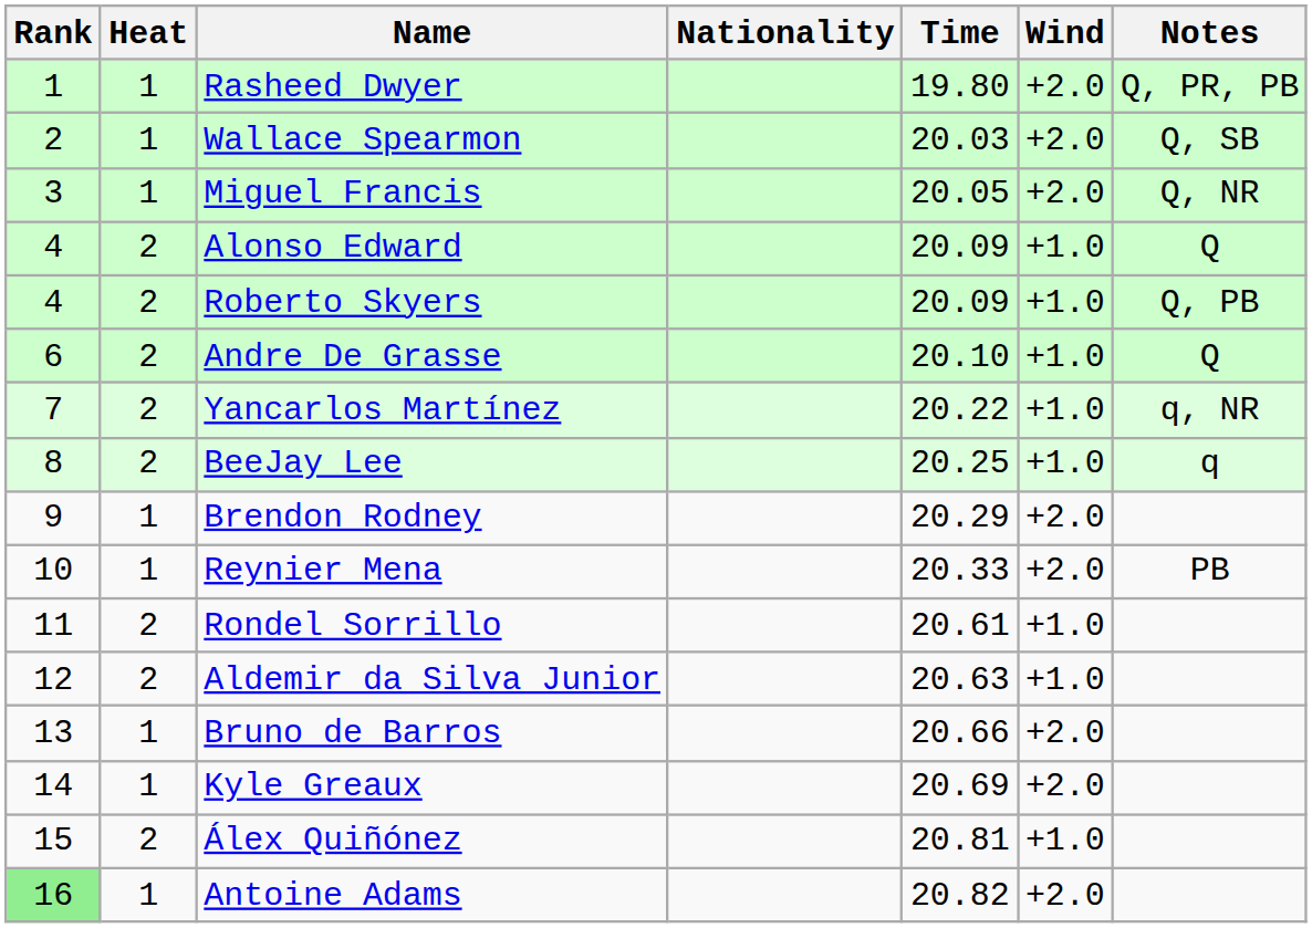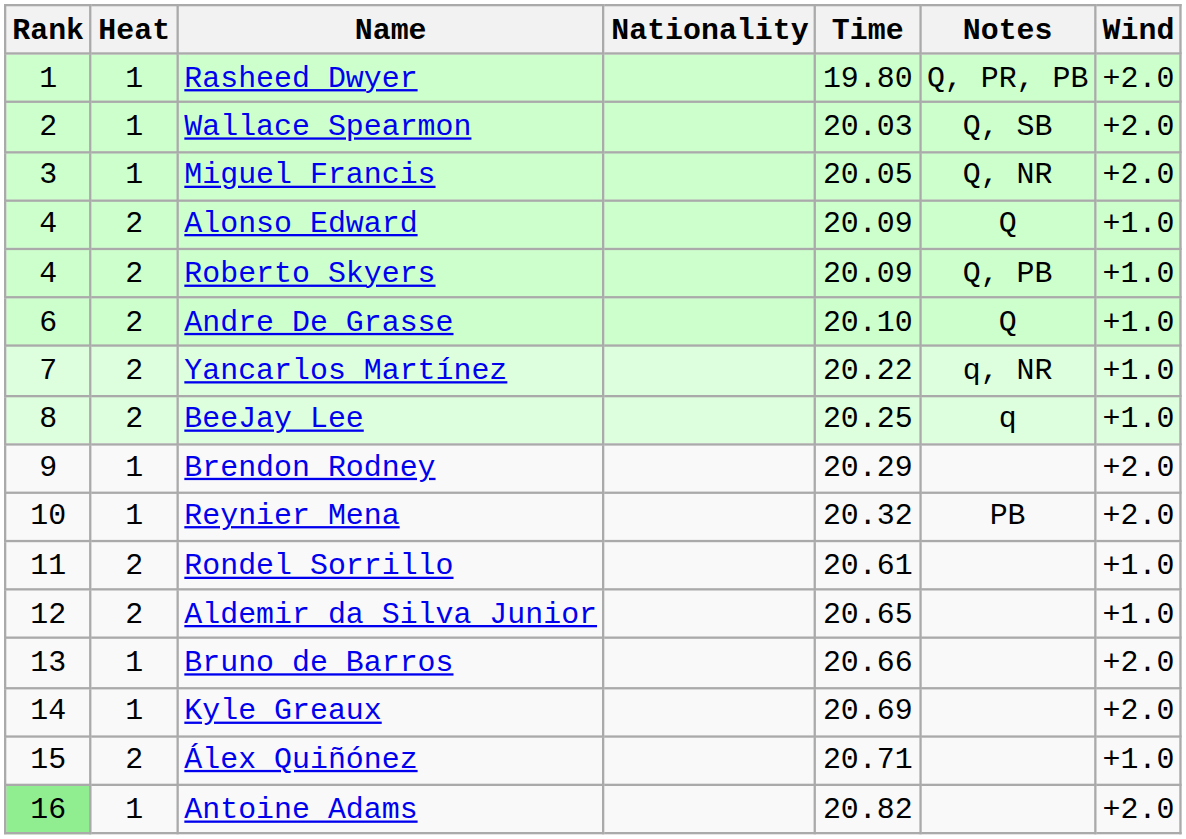columns swapped: Wind <-> Notes
Reynier Mena | Time: 20.33 -> 20.32
Aldemir da Silva Junior | Time: 20.63 -> 20.65
Álex Quiñónez | Time: 20.81 -> 20.71
